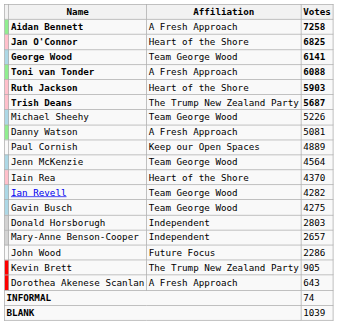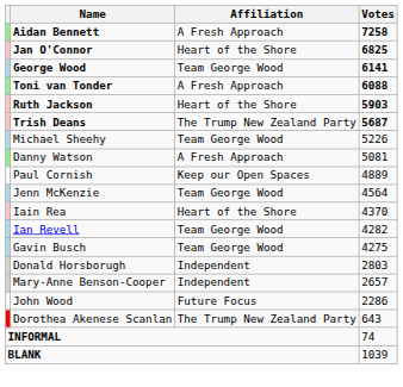- row: Kevin Brett | The Trump New Zealand Party | 905
Dorothea Akenese Scanlan | Affiliation: A Fresh Approach -> The Trump New Zealand Party
